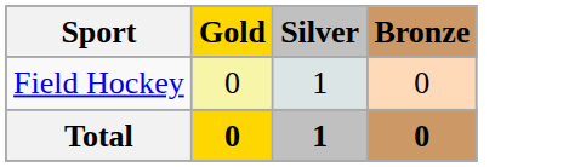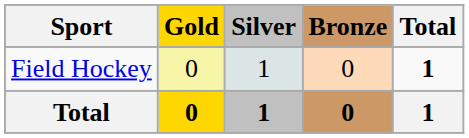+ column: Total | 1 | 1
